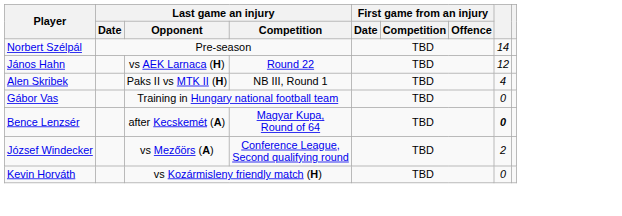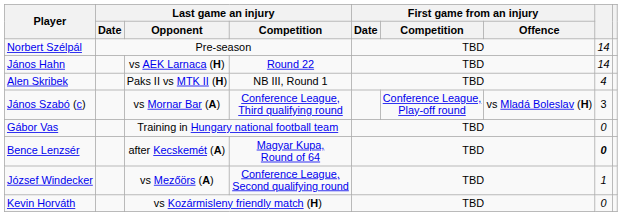János Hahn | column 8: 12 -> 14
+ row: János Szabó (c) | vs Mornar Bar (A) | Conference League, Third qualifying round | Conference League, Play-off round | vs Mladá Boleslav (H) | 3
József Windecker | column 8: 2 -> 1
